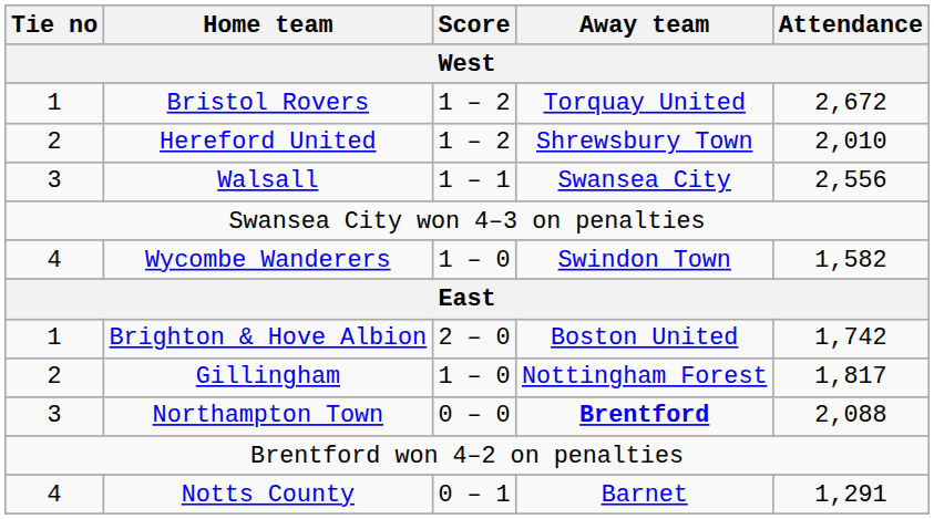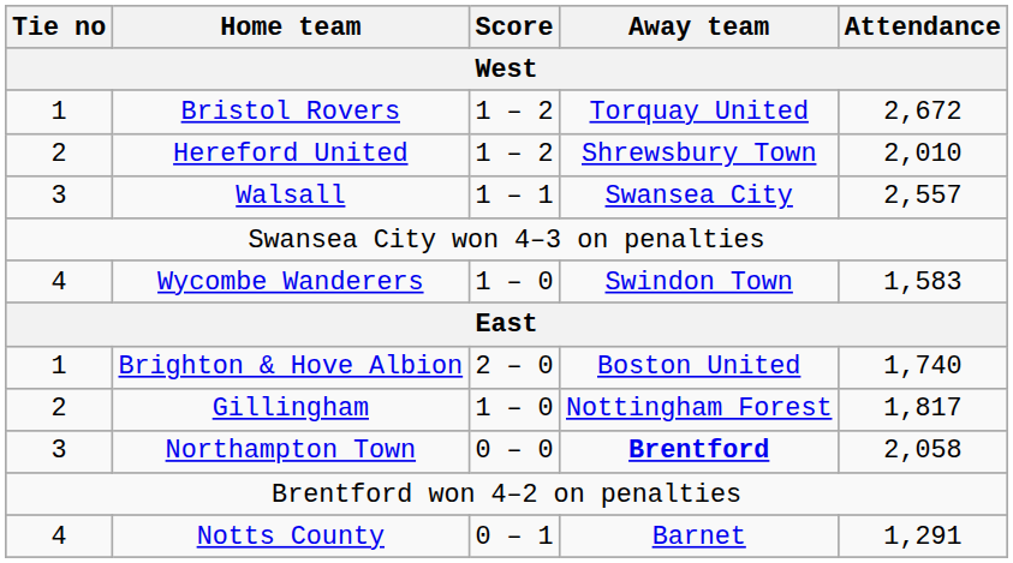Walsall | Attendance: 2,556 -> 2,557
Wycombe Wanderers | Attendance: 1,582 -> 1,583
Brighton & Hove Albion | Attendance: 1,742 -> 1,740
Northampton Town | Attendance: 2,088 -> 2,058
